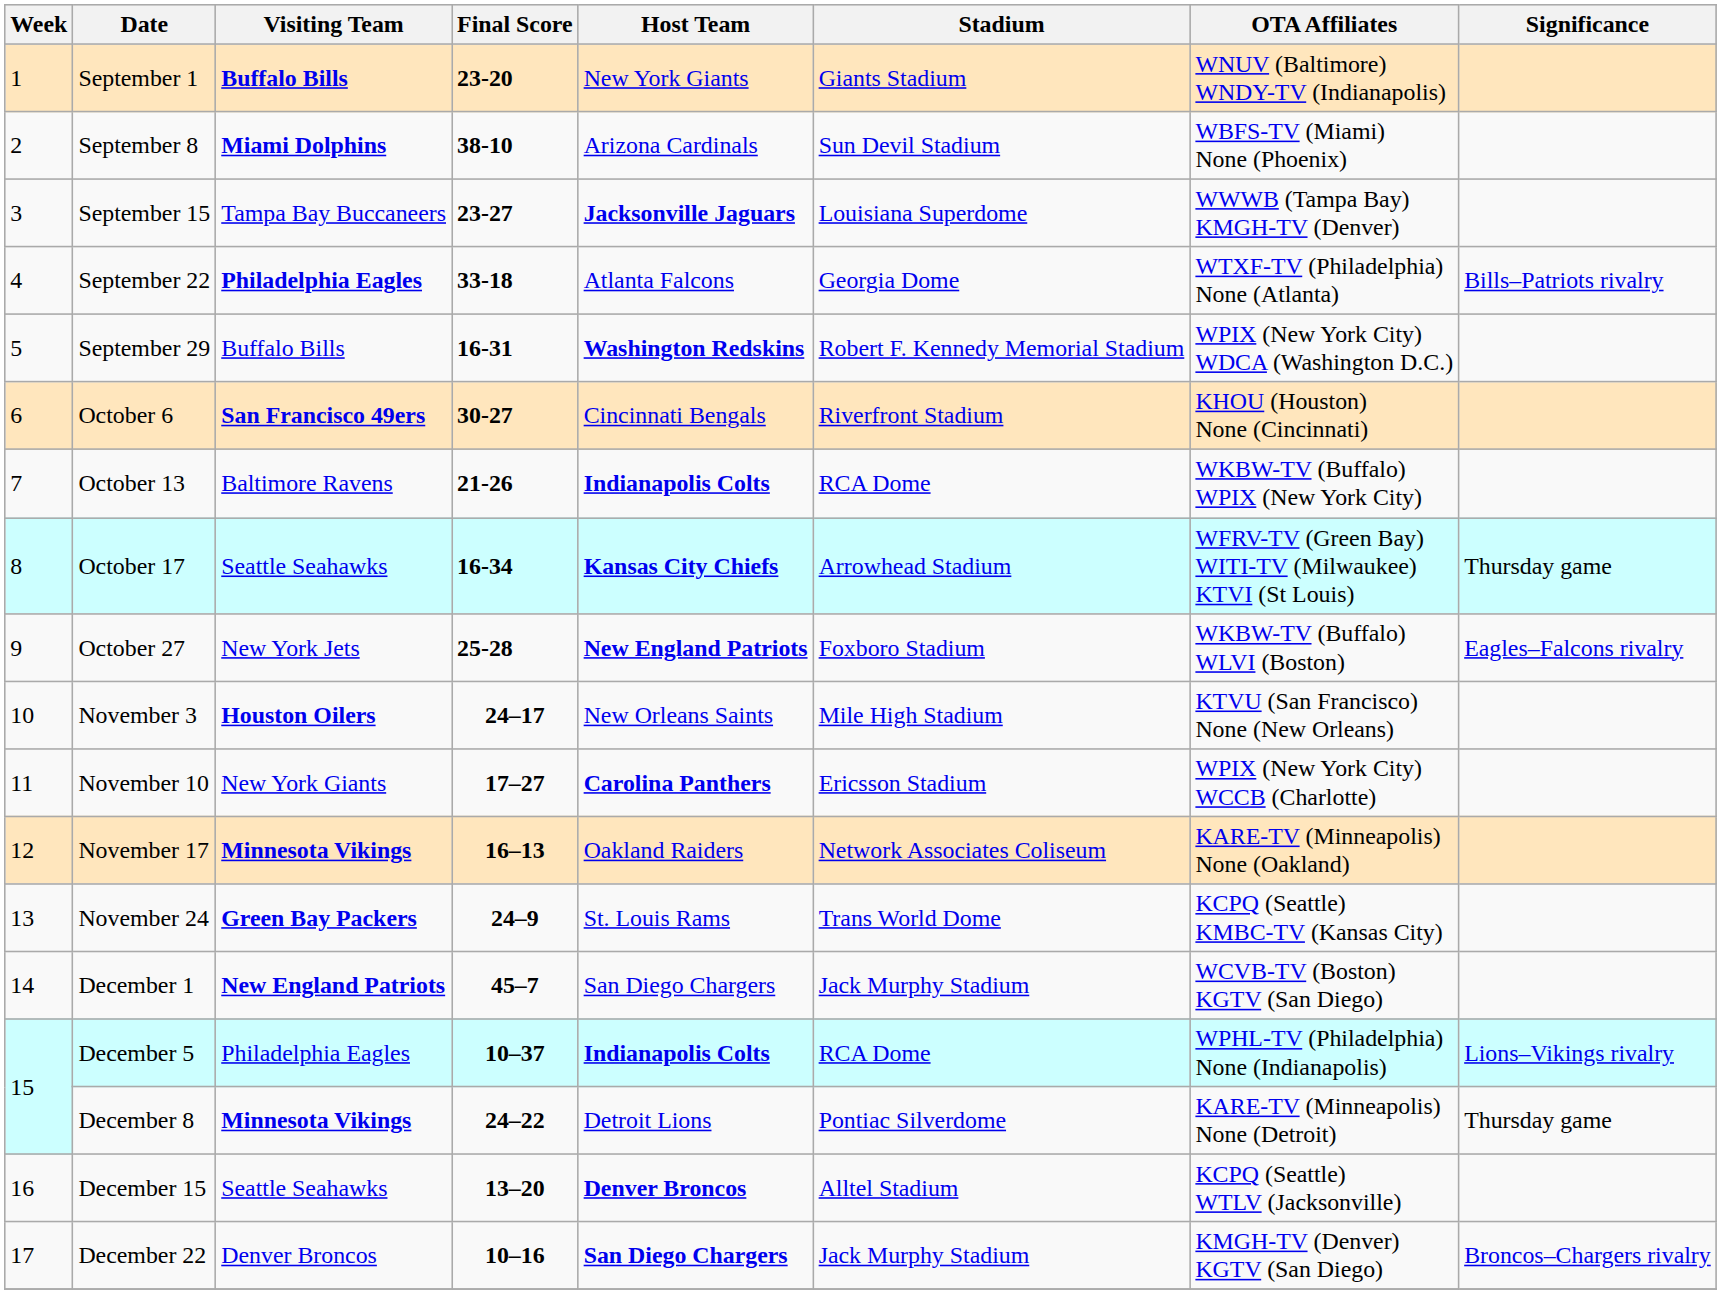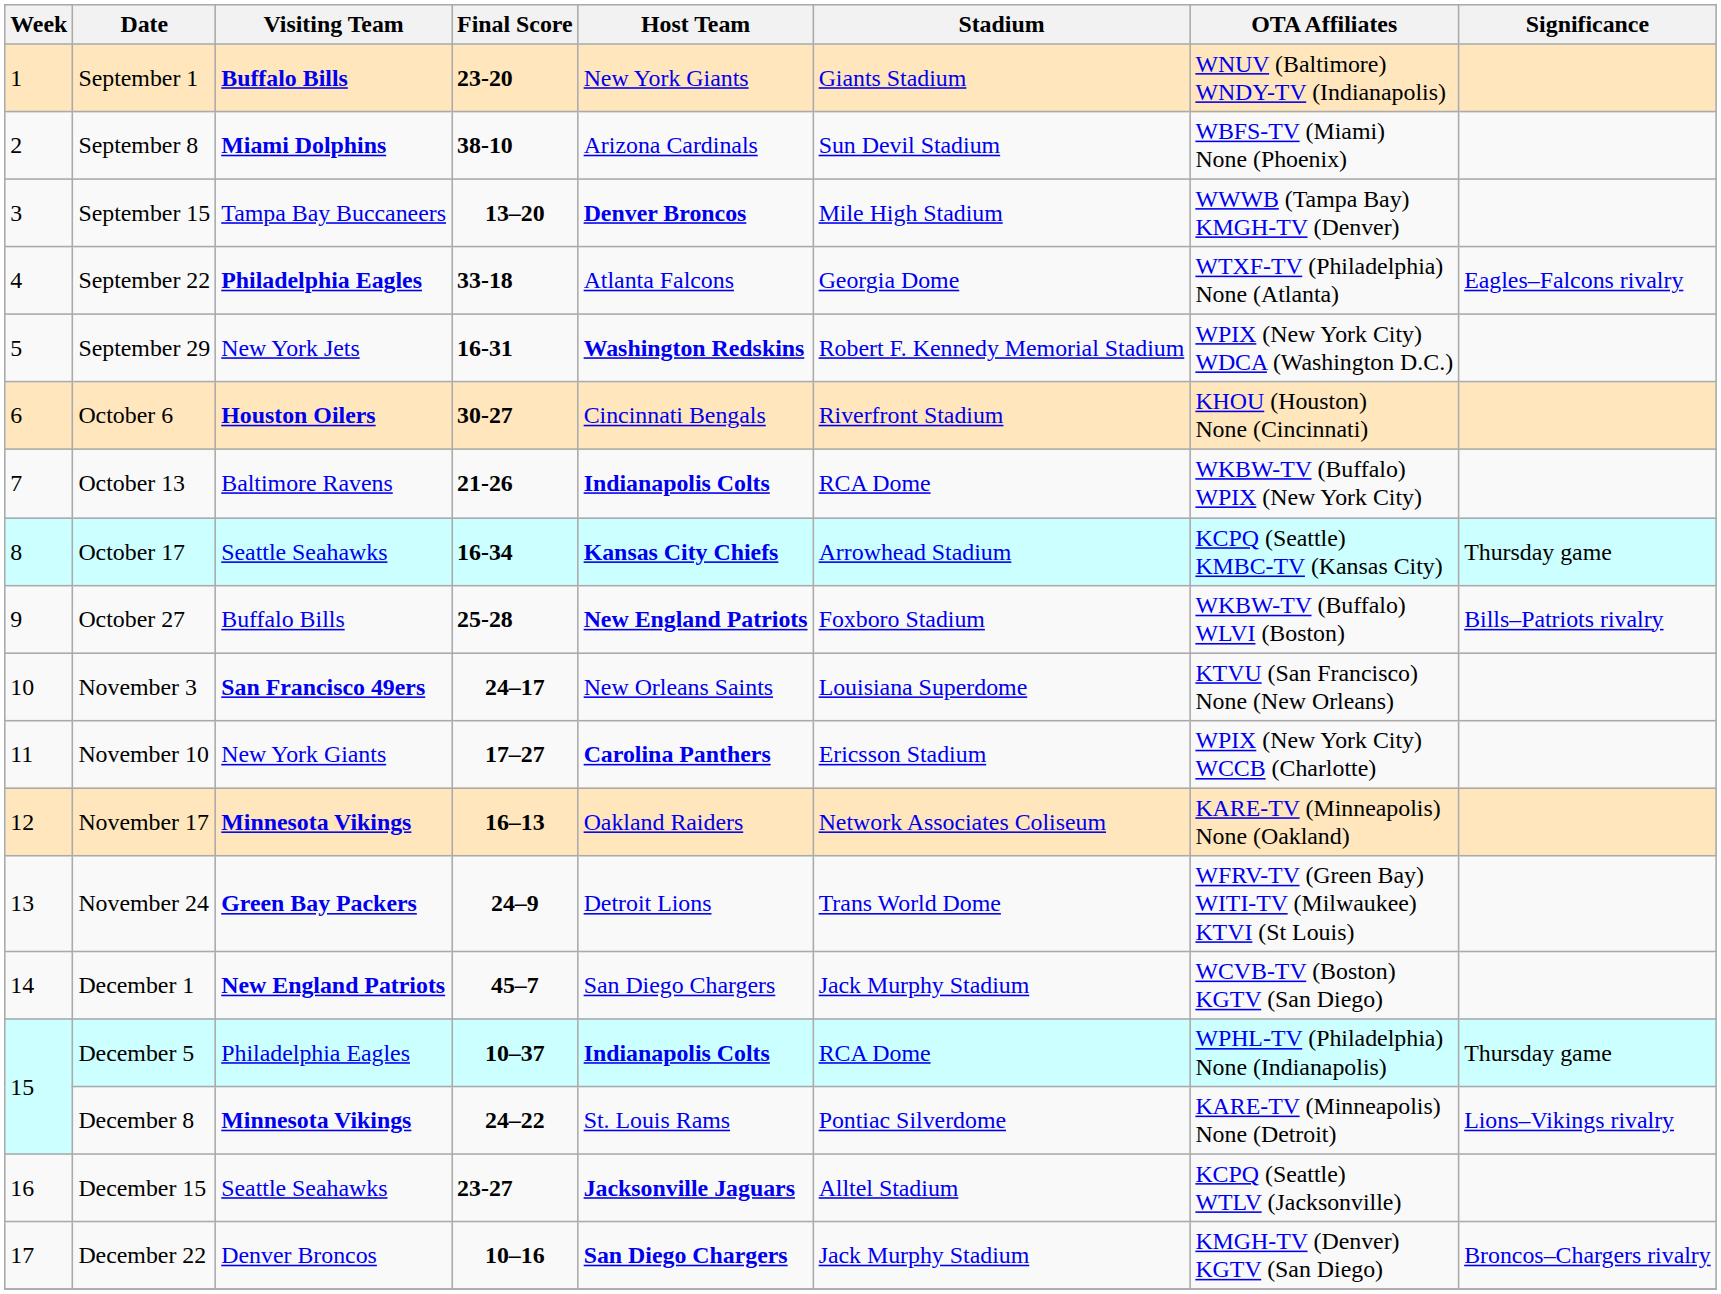September 15 | Final Score: 23-27 -> 13–20
September 15 | Host Team: Jacksonville Jaguars -> Denver Broncos
September 15 | Stadium: Louisiana Superdome -> Mile High Stadium
September 22 | Significance: Bills–Patriots rivalry -> Eagles–Falcons rivalry
September 29 | Visiting Team: Buffalo Bills -> New York Jets
October 6 | Visiting Team: San Francisco 49ers -> Houston Oilers
October 17 | OTA Affiliates: WFRV-TV (Green Bay) WITI-TV (Milwaukee) KTVI (St Louis) -> KCPQ (Seattle) KMBC-TV (Kansas City)
October 27 | Visiting Team: New York Jets -> Buffalo Bills
October 27 | Significance: Eagles–Falcons rivalry -> Bills–Patriots rivalry
November 3 | Visiting Team: Houston Oilers -> San Francisco 49ers
November 3 | Stadium: Mile High Stadium -> Louisiana Superdome
November 24 | Host Team: St. Louis Rams -> Detroit Lions
November 24 | OTA Affiliates: KCPQ (Seattle) KMBC-TV (Kansas City) -> WFRV-TV (Green Bay) WITI-TV (Milwaukee) KTVI (St Louis)
December 5 | Significance: Lions–Vikings rivalry -> Thursday game
December 8 | Host Team: Detroit Lions -> St. Louis Rams
December 8 | Significance: Thursday game -> Lions–Vikings rivalry
December 15 | Final Score: 13–20 -> 23-27
December 15 | Host Team: Denver Broncos -> Jacksonville Jaguars
